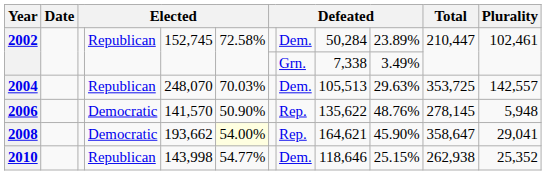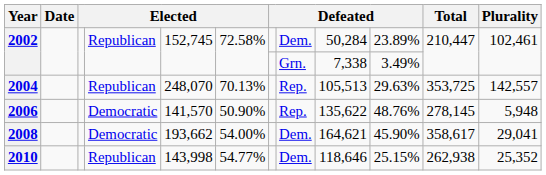2004 | column 6: 70.03% -> 70.13%
2004 | column 8: Dem. -> Rep.
2008 | column 6: lightyellow background -> no background
2008 | column 8: Rep. -> Dem.
2008 | Total: 358,647 -> 358,617
